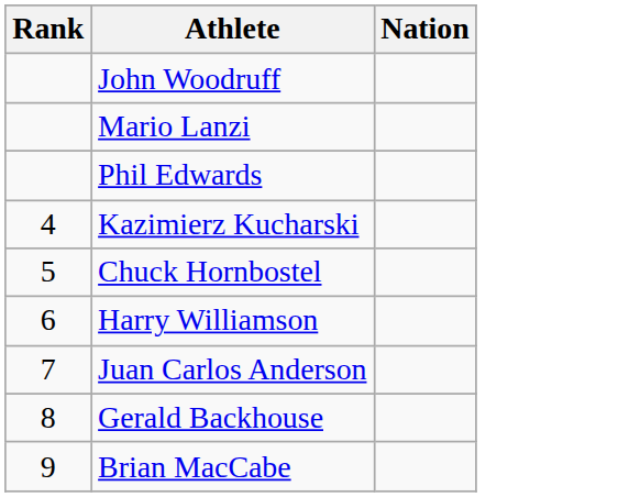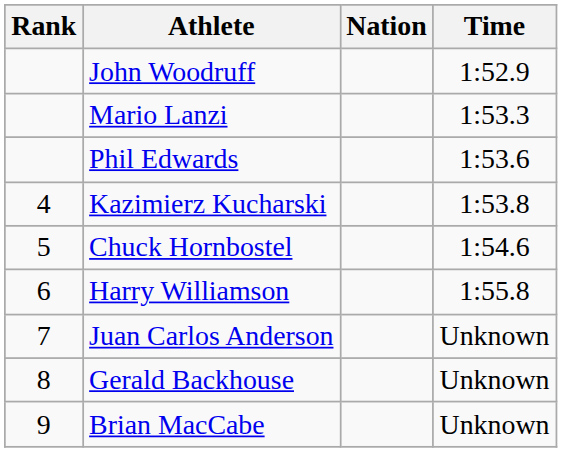+ column: Time | 1:52.9 | 1:53.3 | 1:53.6 | 1:53.8 | 1:54.6 | 1:55.8 | Unknown | Unknown | Unknown
